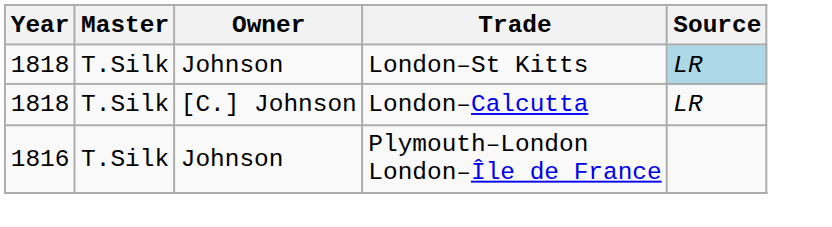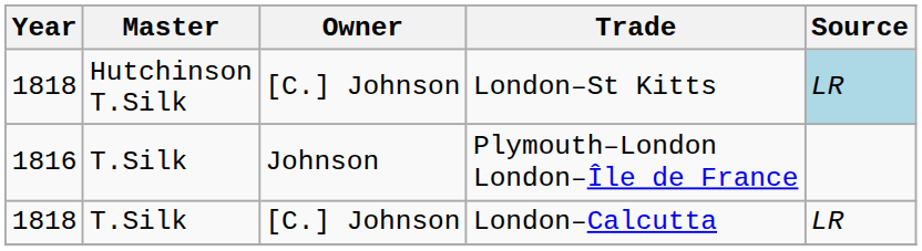London–St Kitts | Master: T.Silk -> Hutchinson T.Silk
London–St Kitts | Owner: Johnson -> [C.] Johnson
rows swapped: Plymouth–London London–Île de France <-> London–Calcutta
